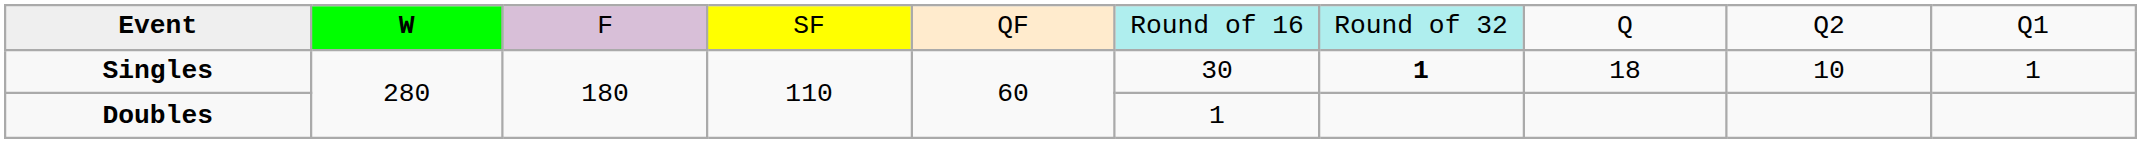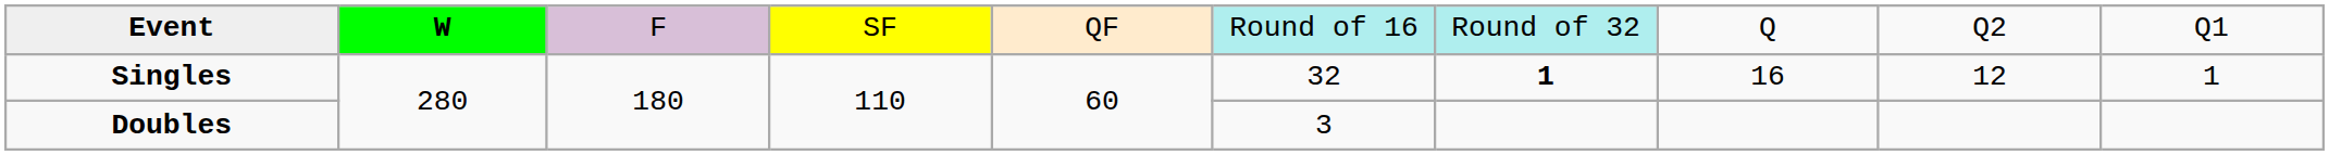Singles | column 6: 30 -> 32
Singles | column 8: 18 -> 16
Singles | column 9: 10 -> 12
Doubles | column 6: 1 -> 3
